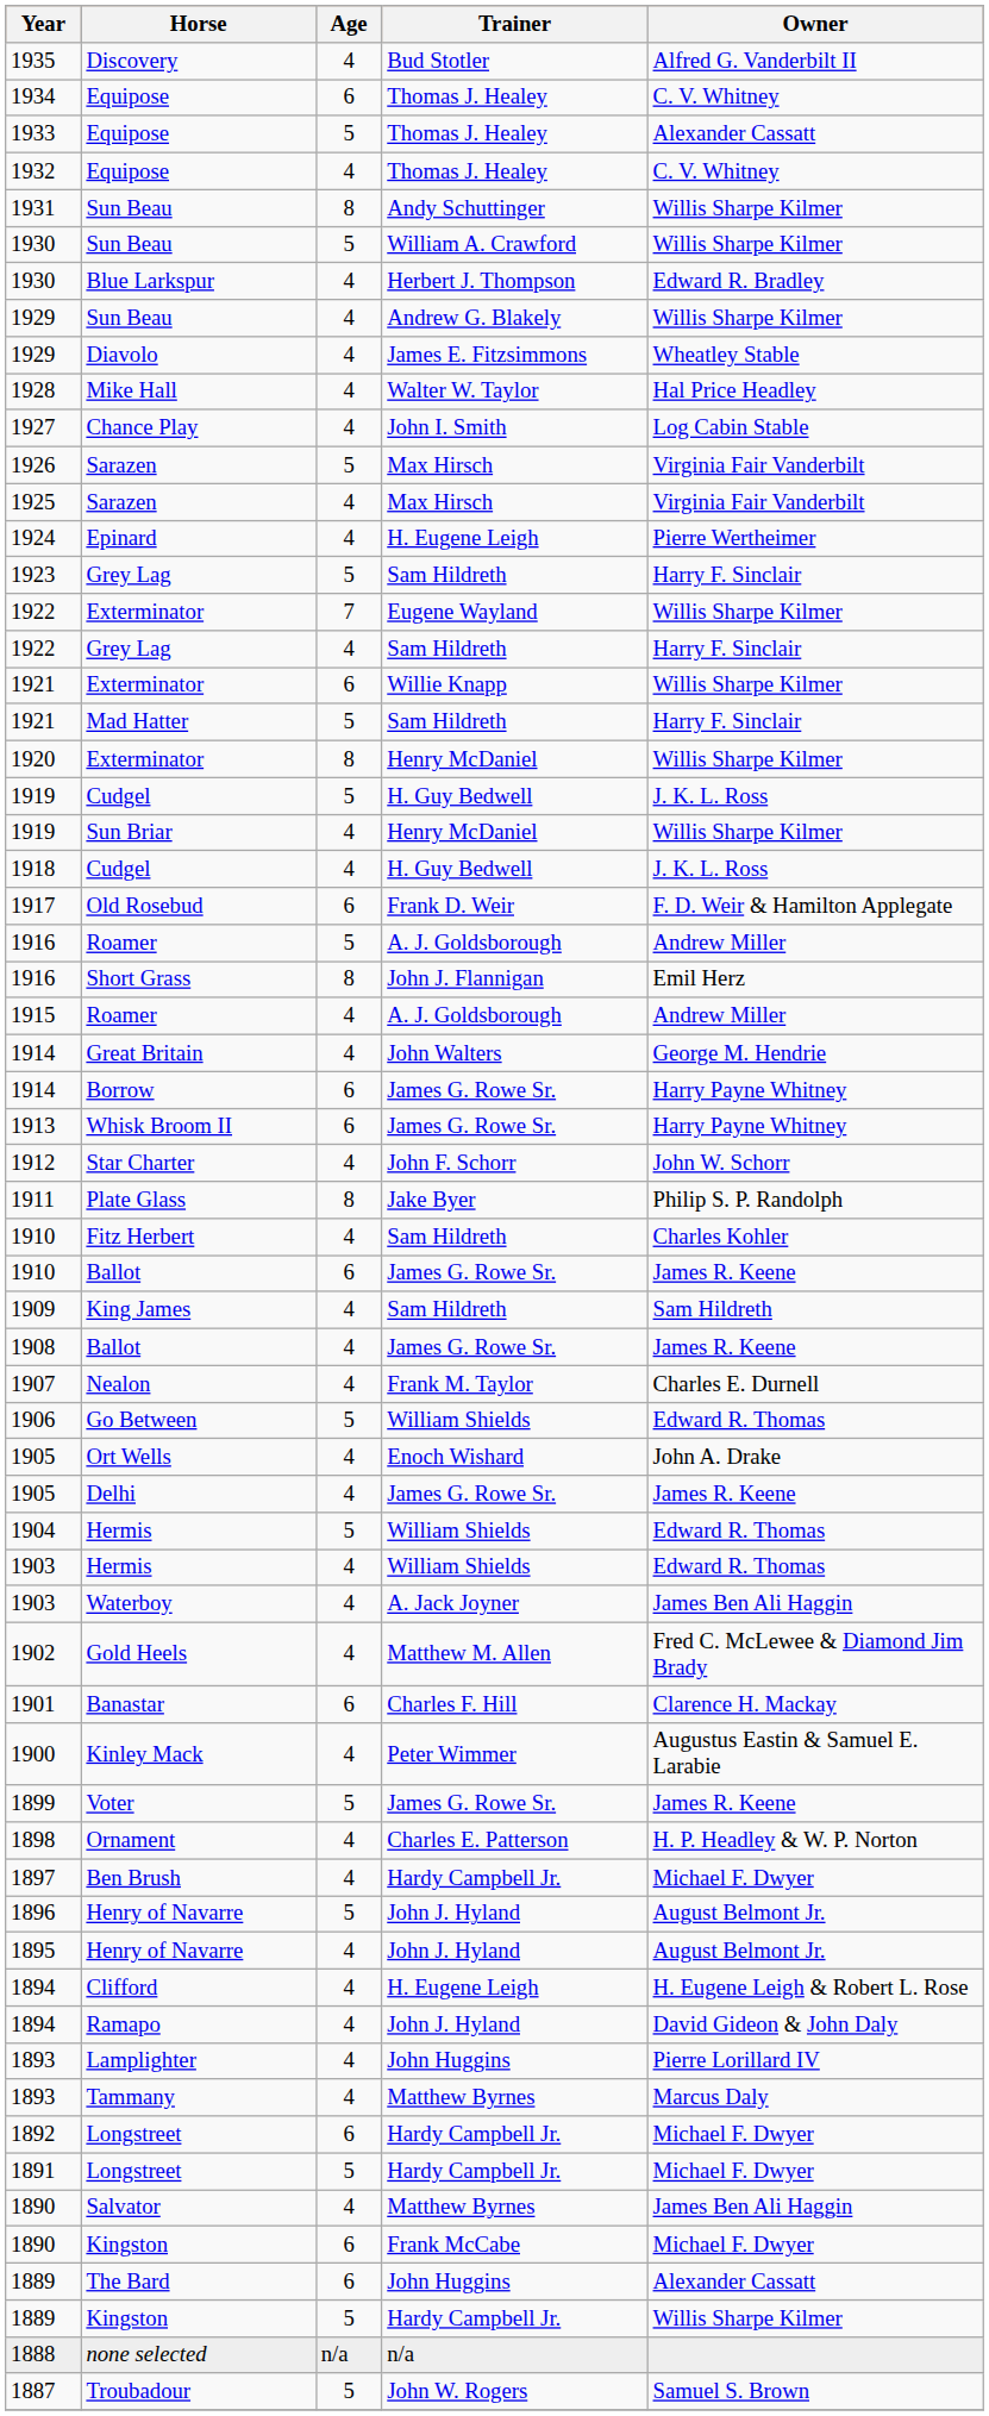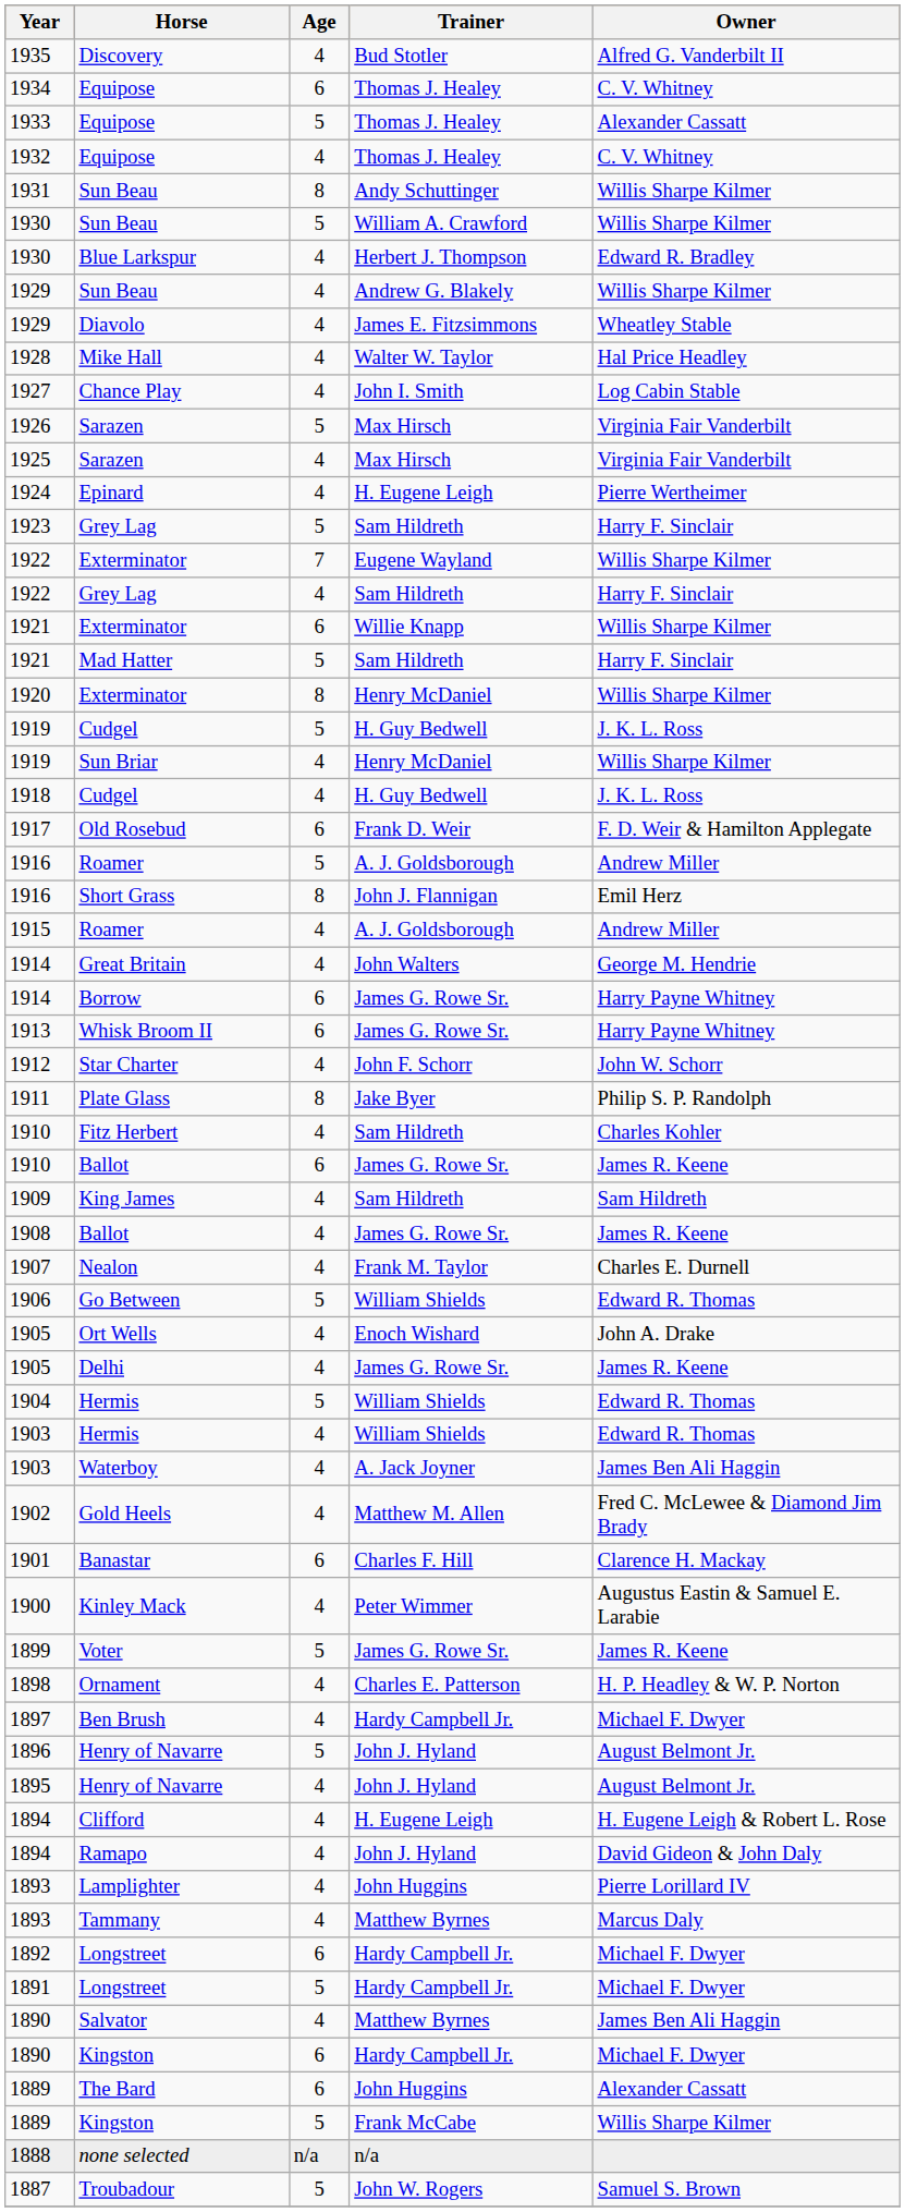1890 / Kingston | Trainer: Frank McCabe -> Hardy Campbell Jr.
1889 / Kingston | Trainer: Hardy Campbell Jr. -> Frank McCabe
